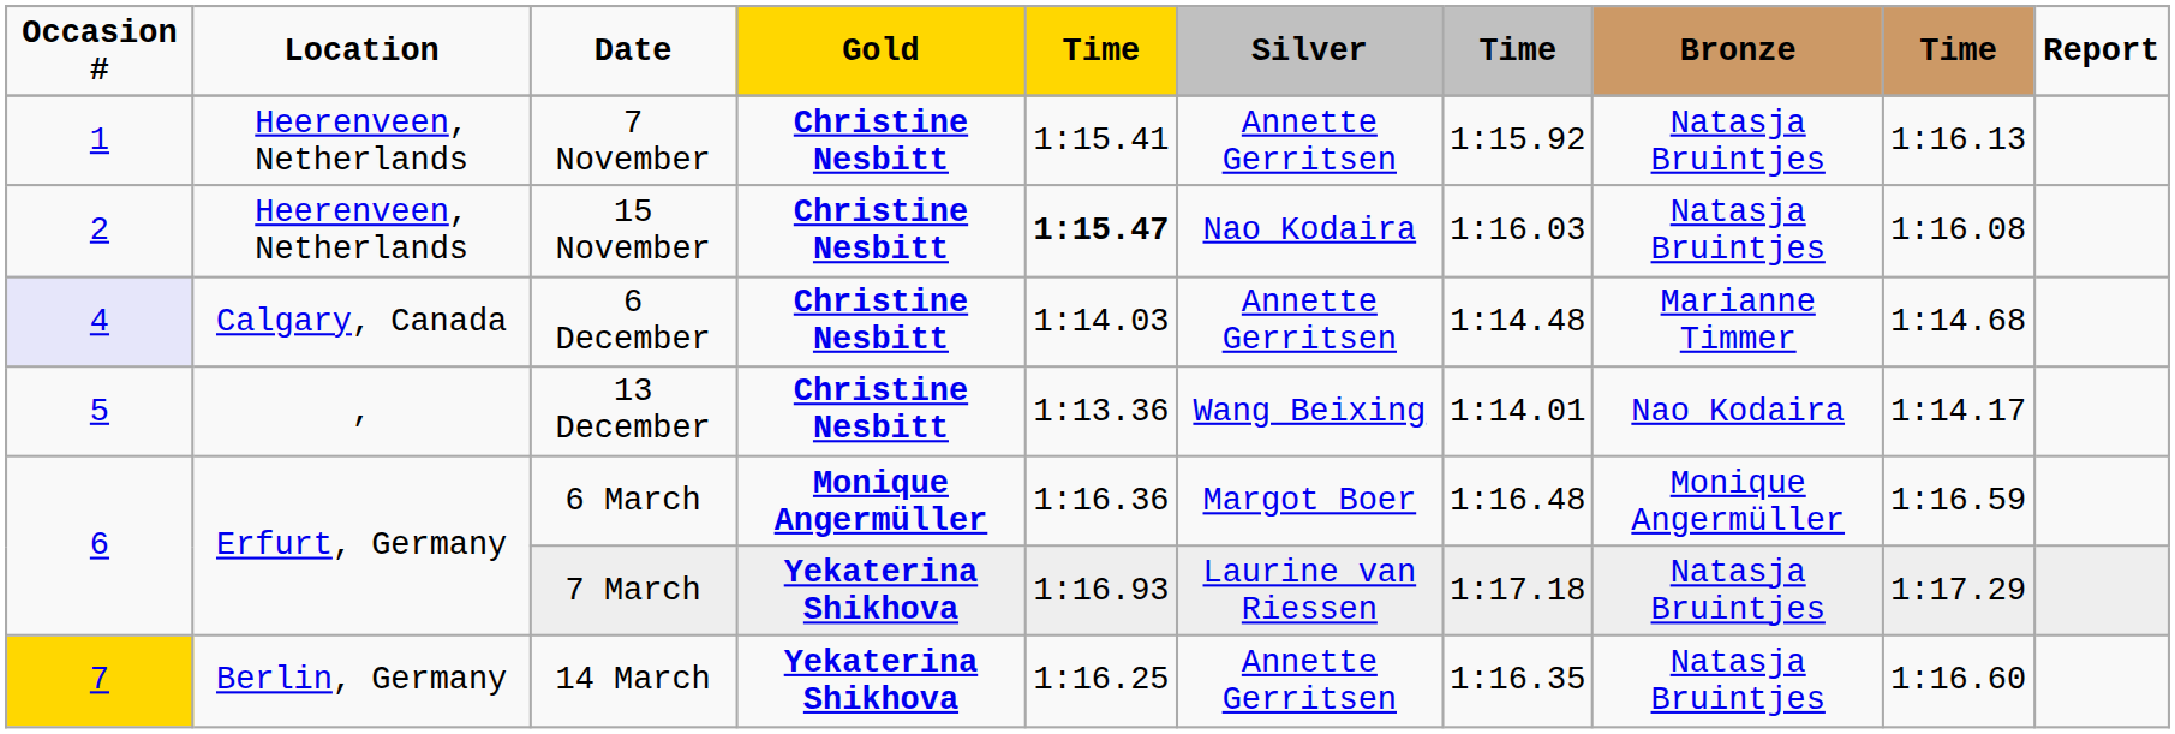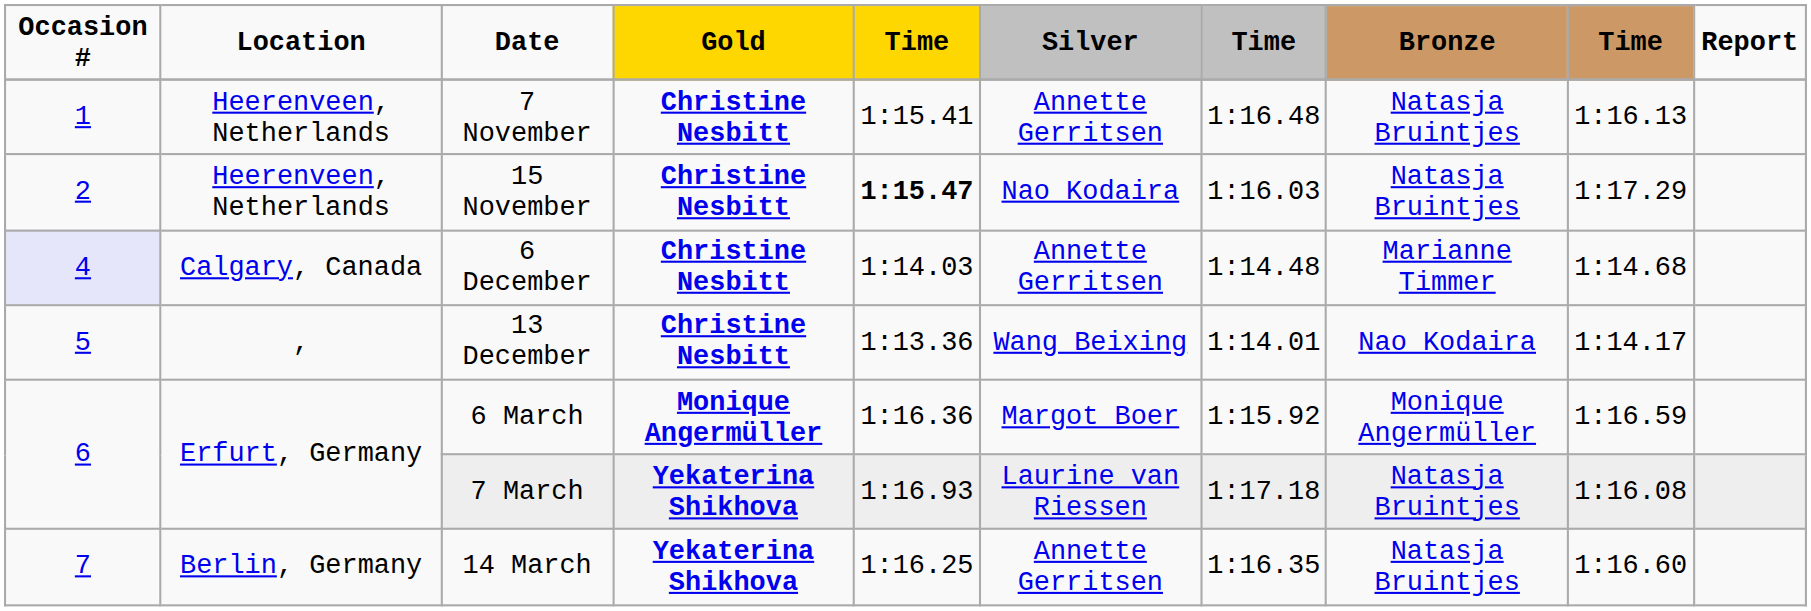7 November | column 7: 1:15.92 -> 1:16.48
15 November | column 9: 1:16.08 -> 1:17.29
6 March | column 7: 1:16.48 -> 1:15.92
7 March | column 9: 1:17.29 -> 1:16.08
14 March | Occasion #: gold background -> no background
